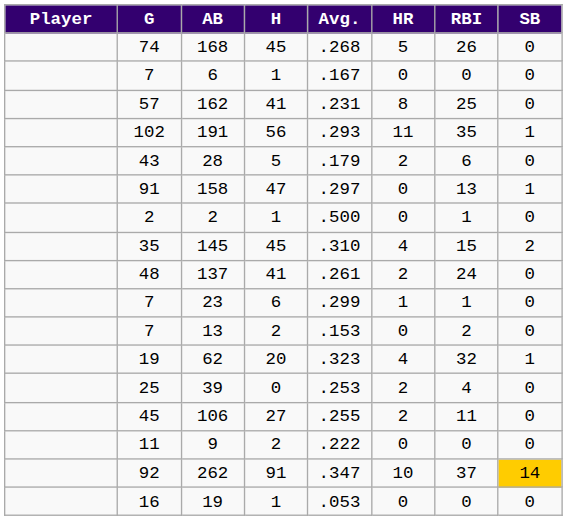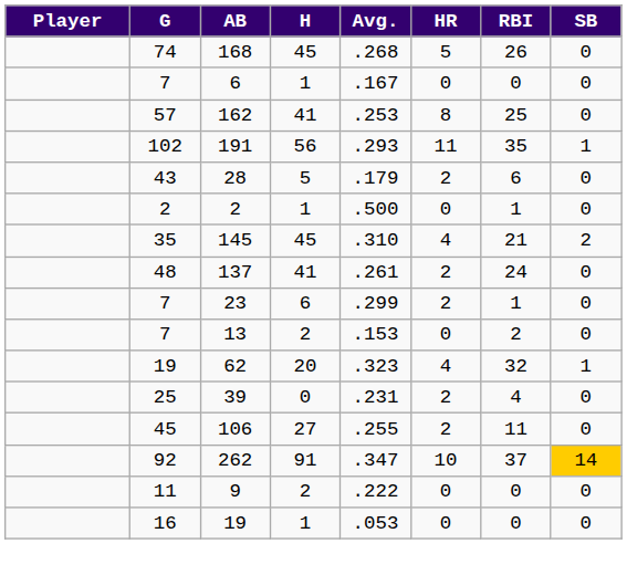162 | Avg.: .231 -> .253
- row: 91 | 158 | 47 | .297 | 0 | 13 | 1
145 | RBI: 15 -> 21
23 | HR: 1 -> 2
39 | Avg.: .253 -> .231
rows swapped: 262 <-> 9
